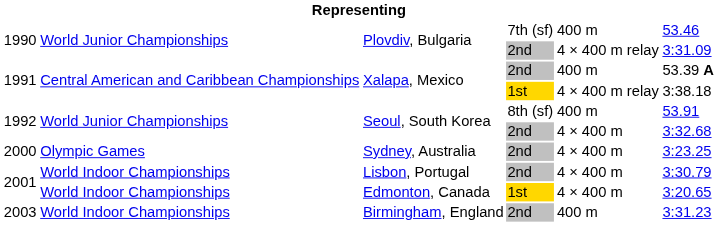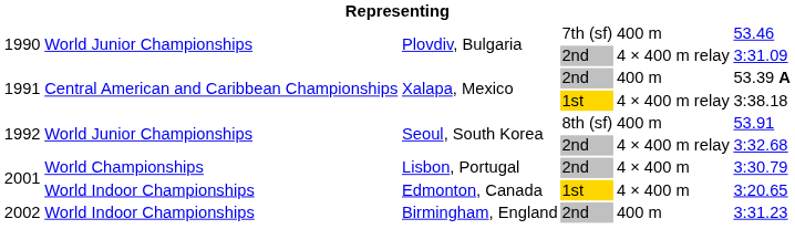Seoul, South Korea / 2nd | column 5: 4 × 400 m -> 4 × 400 m relay
- row: 2000 | Olympic Games | Sydney, Australia | 2nd | 4 × 400 m | 3:23.25
Lisbon, Portugal | column 2: World Indoor Championships -> World Championships
Birmingham, England | column 1: 2003 -> 2002
